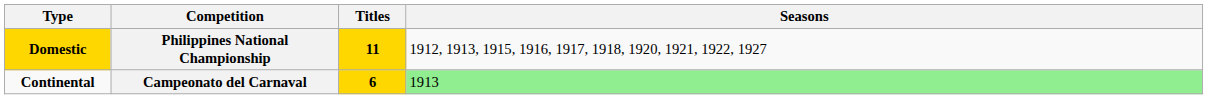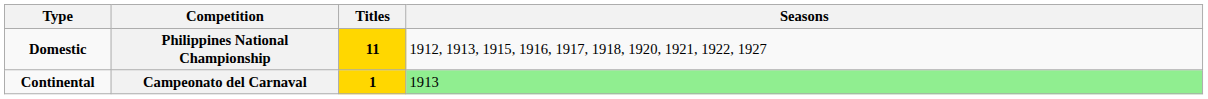Philippines National Championship | Type: gold background -> no background
Campeonato del Carnaval | Titles: 6 -> 1
